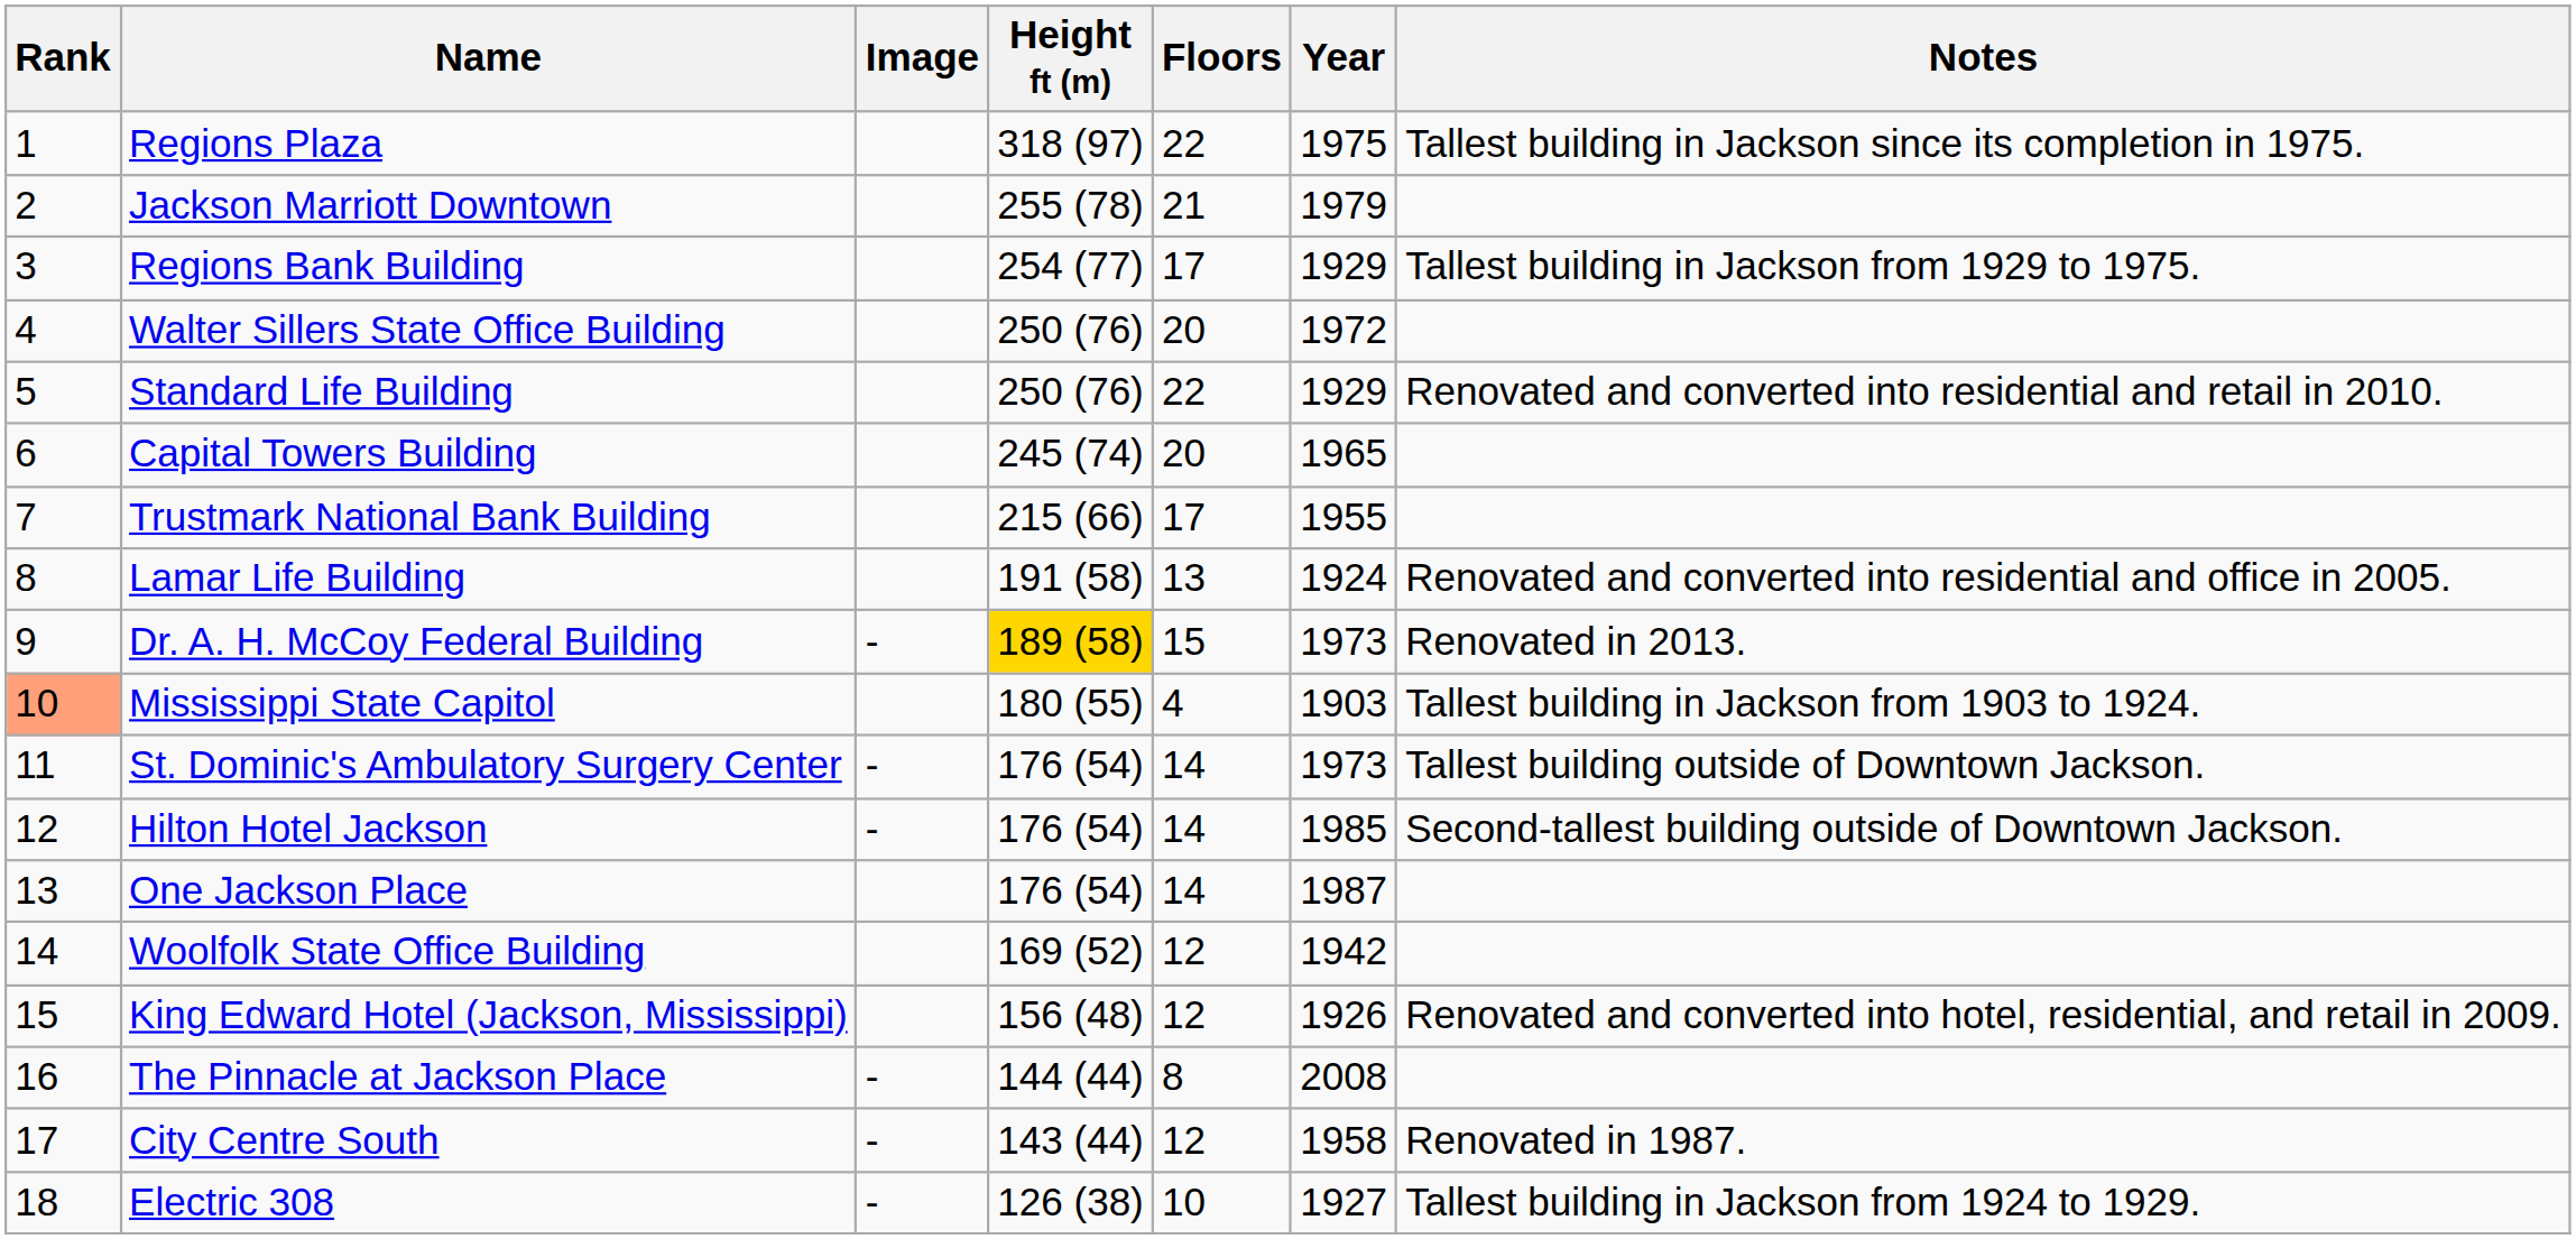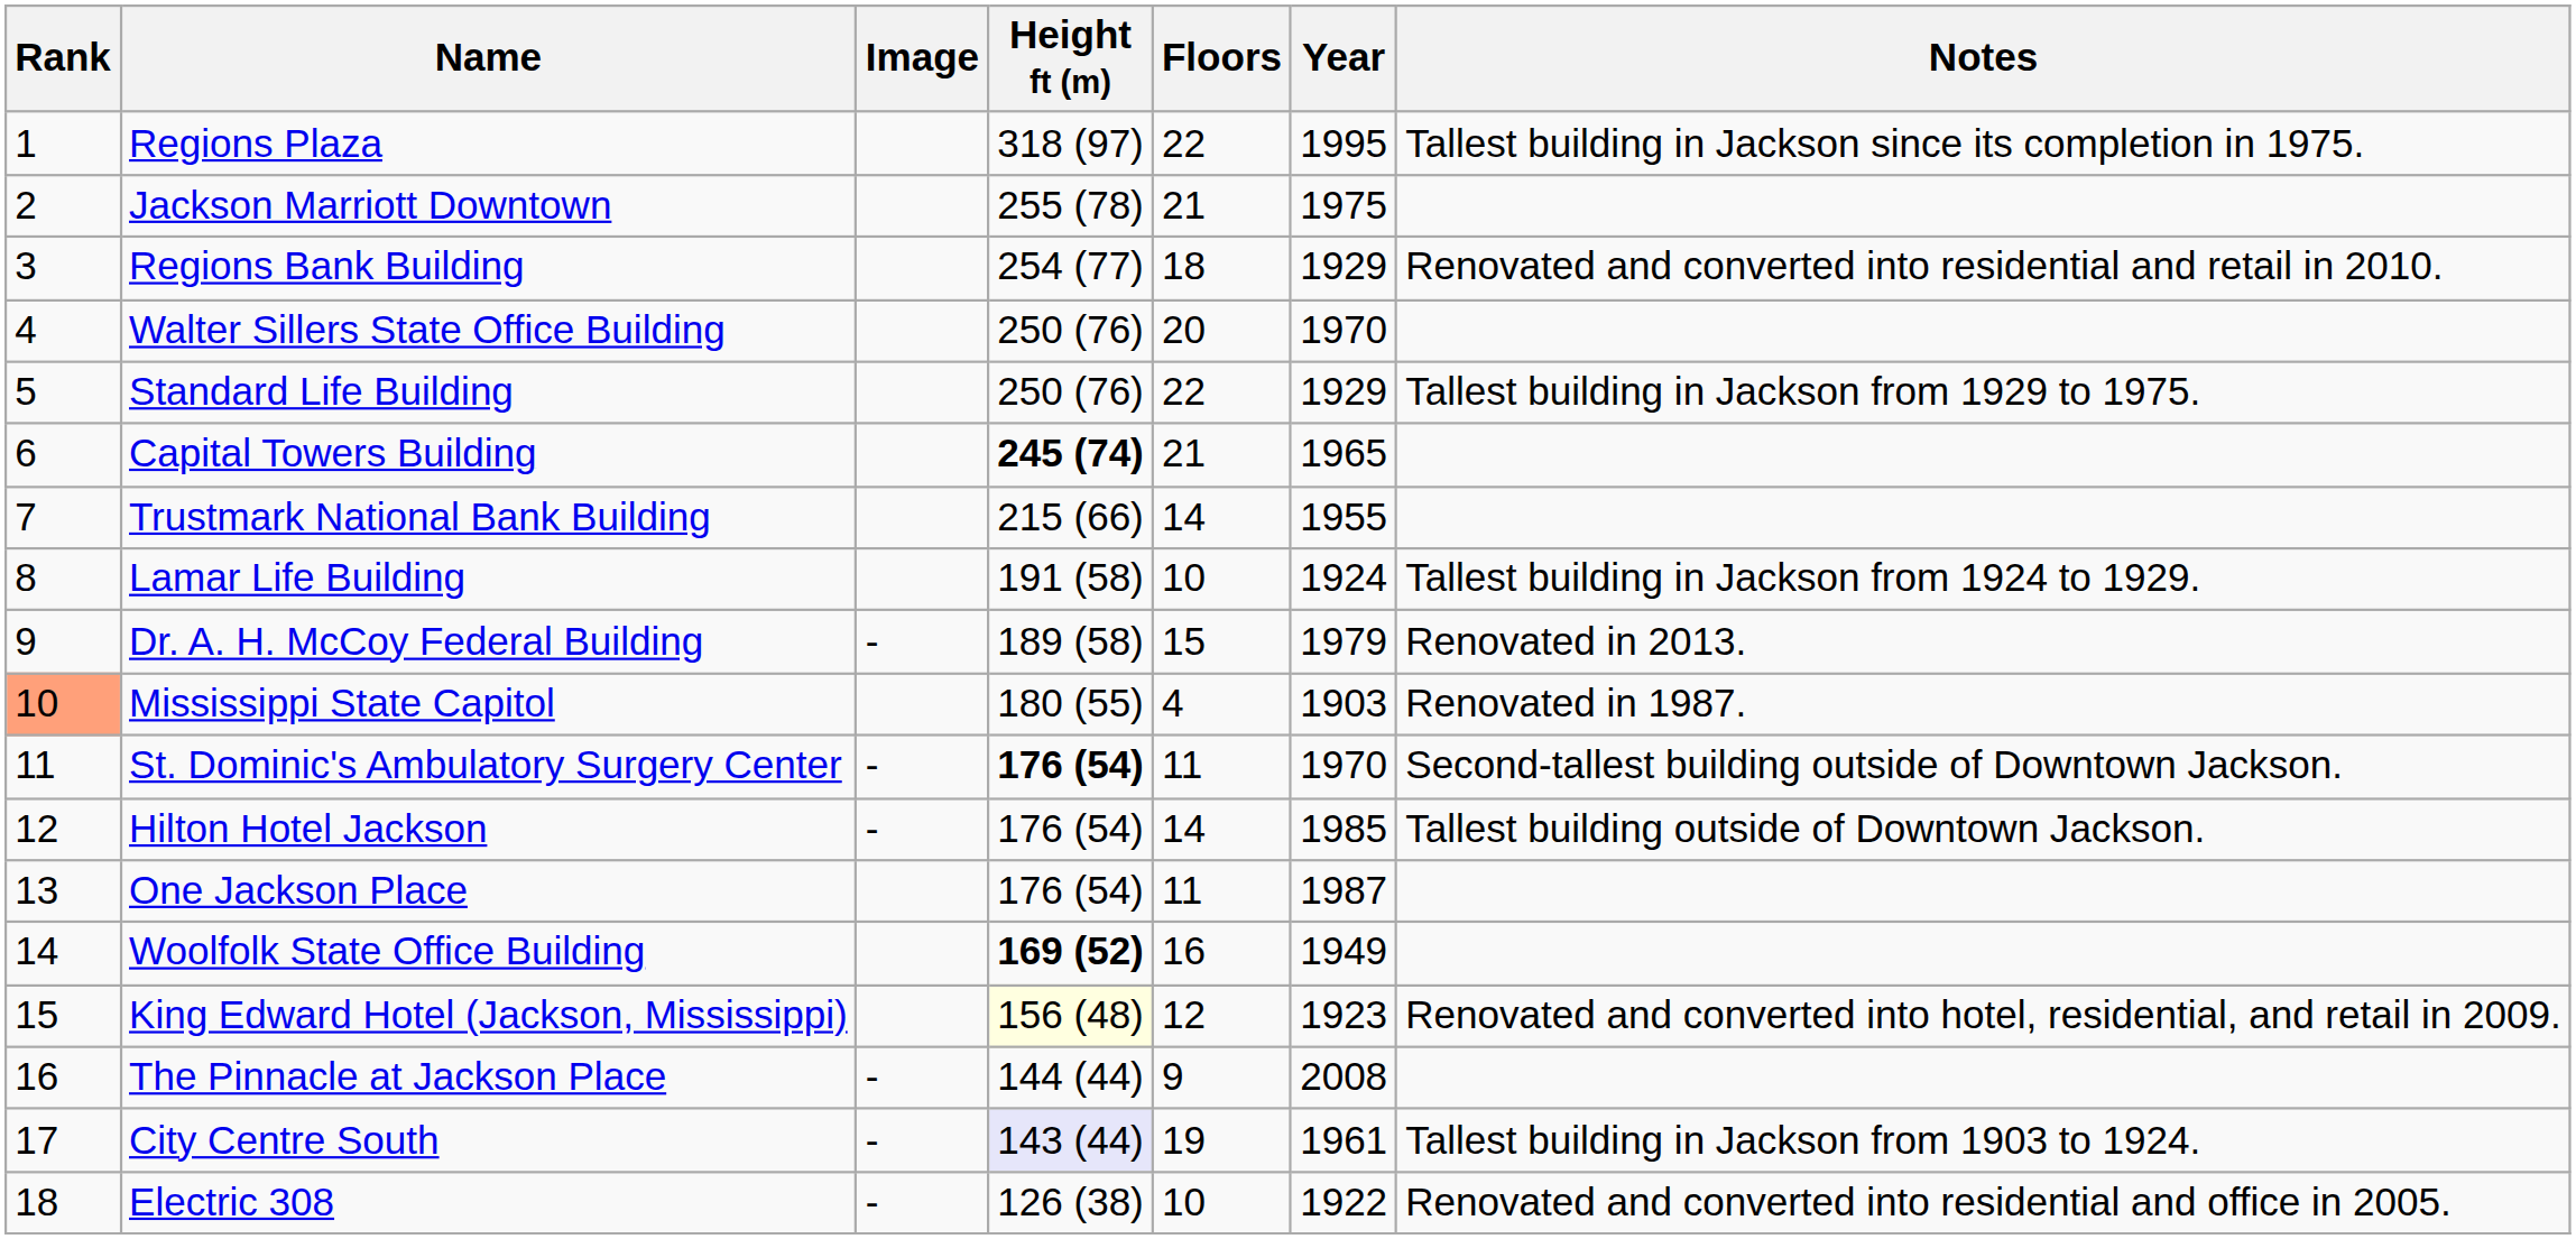Regions Plaza | Year: 1975 -> 1995
Jackson Marriott Downtown | Year: 1979 -> 1975
Regions Bank Building | Floors: 17 -> 18
Regions Bank Building | Notes: Tallest building in Jackson from 1929 to 1975. -> Renovated and converted into residential and retail in 2010.
Walter Sillers State Office Building | Year: 1972 -> 1970
Standard Life Building | Notes: Renovated and converted into residential and retail in 2010. -> Tallest building in Jackson from 1929 to 1975.
Capital Towers Building | Height ft (m): normal -> bold
Capital Towers Building | Floors: 20 -> 21
Trustmark National Bank Building | Floors: 17 -> 14
Lamar Life Building | Floors: 13 -> 10
Lamar Life Building | Notes: Renovated and converted into residential and office in 2005. -> Tallest building in Jackson from 1924 to 1929.
Dr. A. H. McCoy Federal Building | Height ft (m): gold background -> no background
Dr. A. H. McCoy Federal Building | Year: 1973 -> 1979
Mississippi State Capitol | Notes: Tallest building in Jackson from 1903 to 1924. -> Renovated in 1987.
St. Dominic's Ambulatory Surgery Center | Height ft (m): normal -> bold
St. Dominic's Ambulatory Surgery Center | Floors: 14 -> 11
St. Dominic's Ambulatory Surgery Center | Year: 1973 -> 1970
St. Dominic's Ambulatory Surgery Center | Notes: Tallest building outside of Downtown Jackson. -> Second-tallest building outside of Downtown Jackson.
Hilton Hotel Jackson | Notes: Second-tallest building outside of Downtown Jackson. -> Tallest building outside of Downtown Jackson.
One Jackson Place | Floors: 14 -> 11
Woolfolk State Office Building | Height ft (m): normal -> bold
Woolfolk State Office Building | Floors: 12 -> 16
Woolfolk State Office Building | Year: 1942 -> 1949
King Edward Hotel (Jackson, Mississippi) | Height ft (m): no background -> lightyellow background
King Edward Hotel (Jackson, Mississippi) | Year: 1926 -> 1923
The Pinnacle at Jackson Place | Floors: 8 -> 9
City Centre South | Height ft (m): no background -> lavender background
City Centre South | Floors: 12 -> 19
City Centre South | Year: 1958 -> 1961
City Centre South | Notes: Renovated in 1987. -> Tallest building in Jackson from 1903 to 1924.
Electric 308 | Year: 1927 -> 1922
Electric 308 | Notes: Tallest building in Jackson from 1924 to 1929. -> Renovated and converted into residential and office in 2005.
